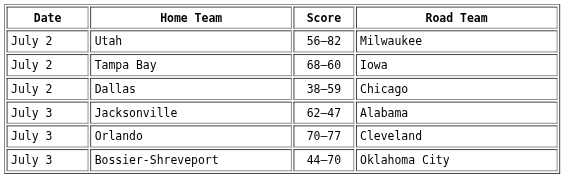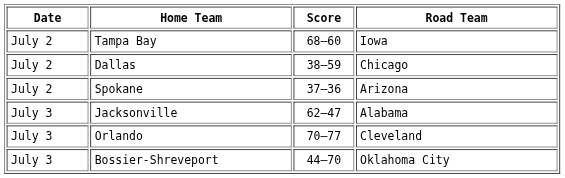- row: July 2 | Utah | 56–82 | Milwaukee
+ row: July 2 | Spokane | 37–36 | Arizona
